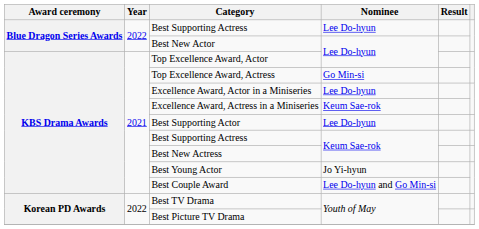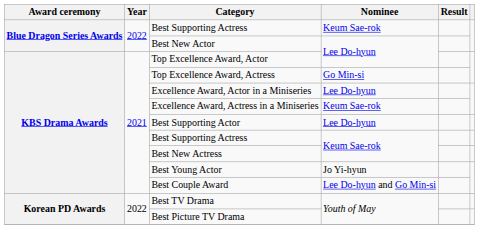Blue Dragon Series Awards / Best Supporting Actress | Nominee: Lee Do-hyun -> Keum Sae-rok
